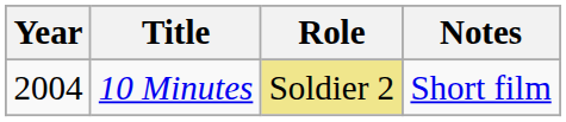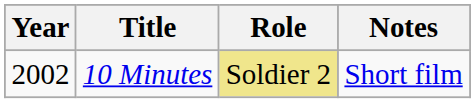10 Minutes | Year: 2004 -> 2002
